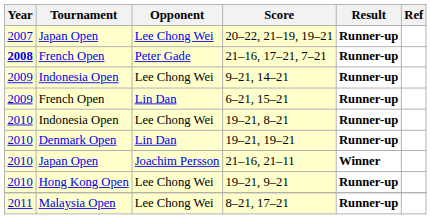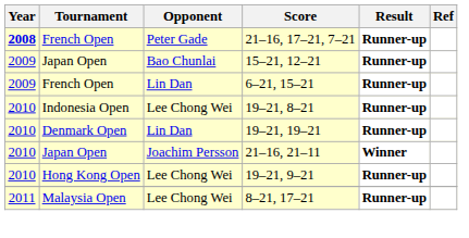- row: 2007 | Japan Open | Lee Chong Wei | 20–22, 21–19, 19–21 | Runner-up
- row: 2009 | Indonesia Open | Lee Chong Wei | 9–21, 14–21 | Runner-up
+ row: 2009 | Japan Open | Bao Chunlai | 15–21, 12–21 | Runner-up
